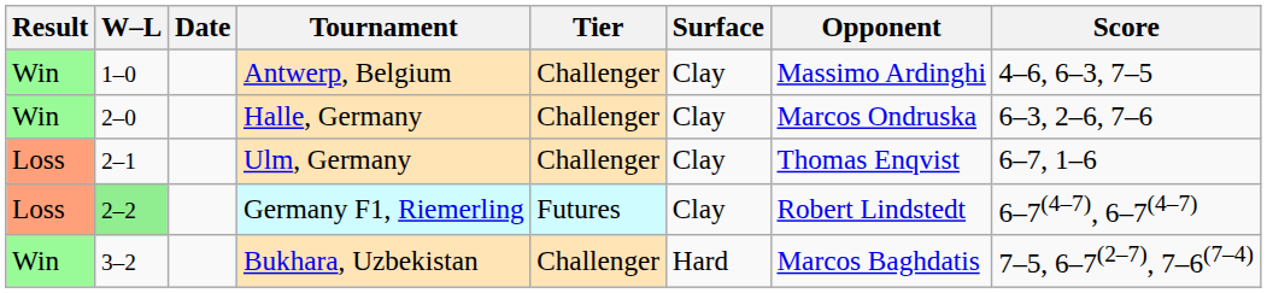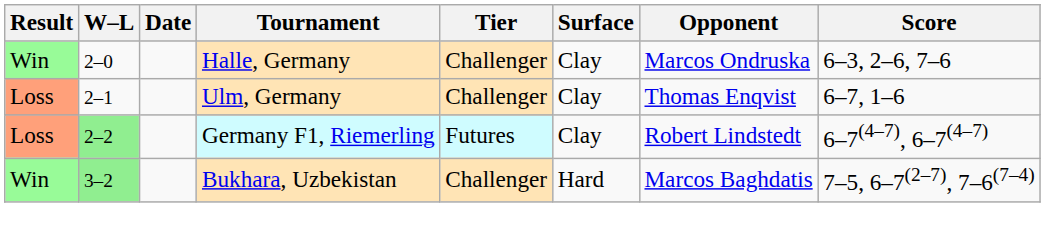- row: Win | 1–0 | Antwerp, Belgium | Challenger | Clay | Massimo Ardinghi | 4–6, 6–3, 7–5
Bukhara, Uzbekistan | W–L: no background -> lightgreen background
